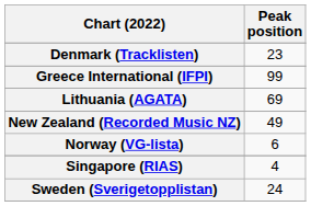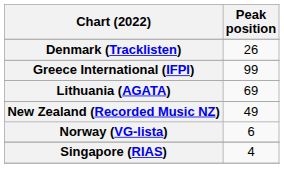Denmark (Tracklisten) | Peak position: 23 -> 26
- row: Sweden (Sverigetopplistan) | 24
